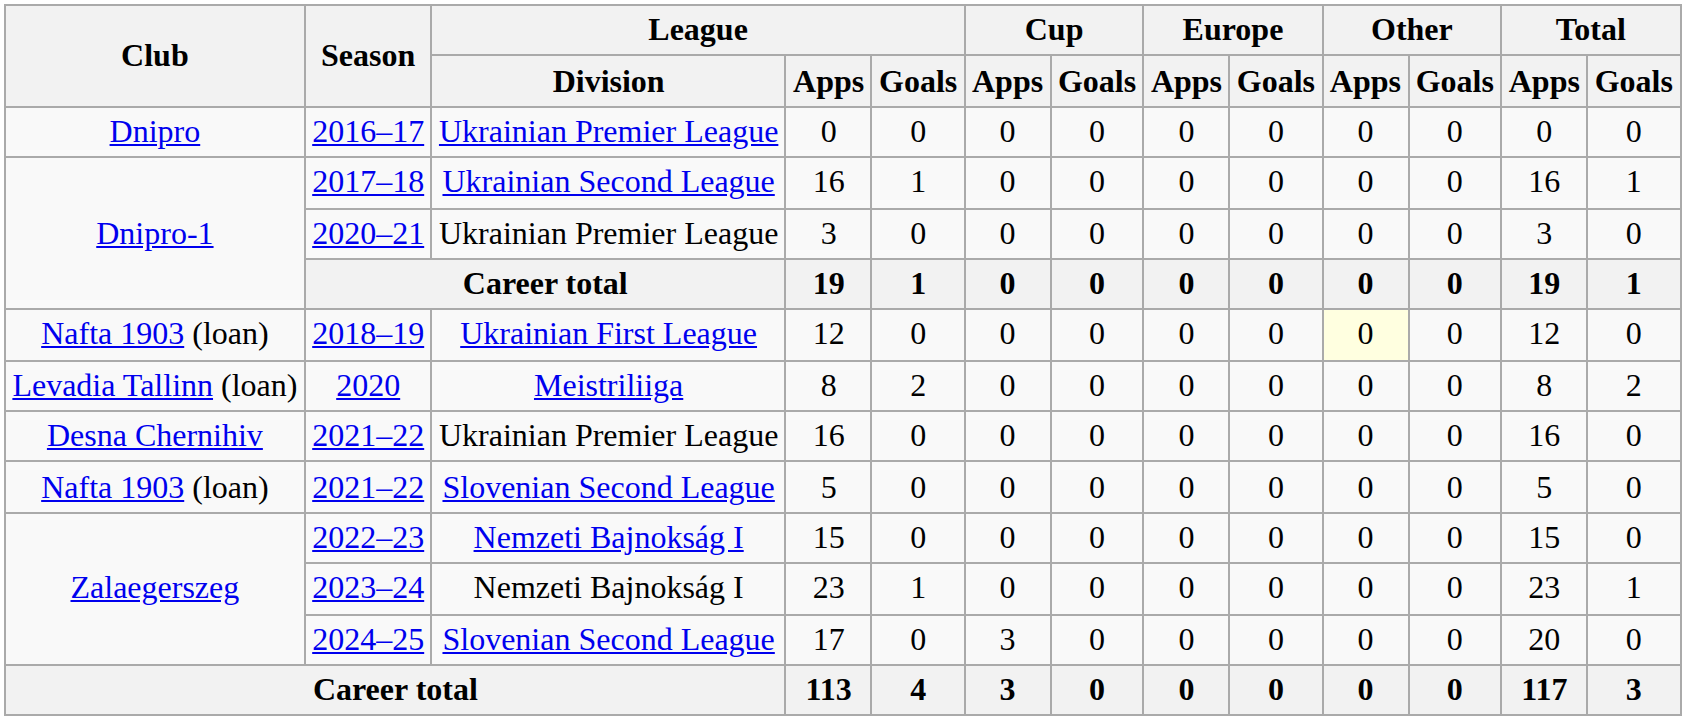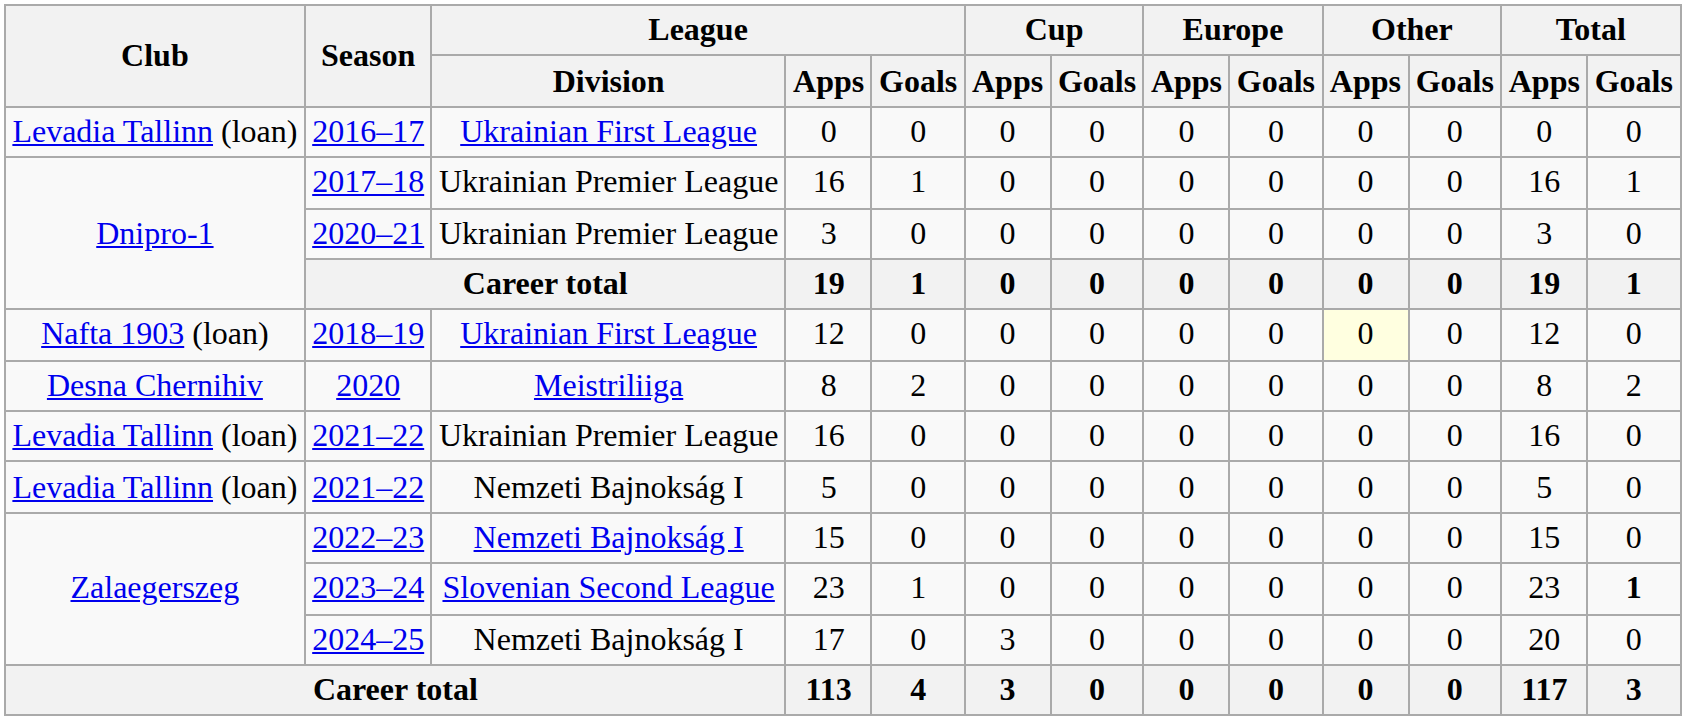2016–17 | Club: Dnipro -> Levadia Tallinn (loan)
2016–17 | League / Division: Ukrainian Premier League -> Ukrainian First League
2017–18 | League / Division: Ukrainian Second League -> Ukrainian Premier League
2020 | Club: Levadia Tallinn (loan) -> Desna Chernihiv
2021–22 / 16 | Club: Desna Chernihiv -> Levadia Tallinn (loan)
2021–22 / 5 | Club: Nafta 1903 (loan) -> Levadia Tallinn (loan)
2021–22 / 5 | League / Division: Slovenian Second League -> Nemzeti Bajnokság I
2023–24 | League / Division: Nemzeti Bajnokság I -> Slovenian Second League
2023–24 | Total / Goals: normal -> bold
2024–25 | League / Division: Slovenian Second League -> Nemzeti Bajnokság I
